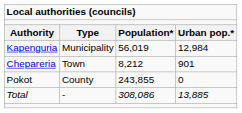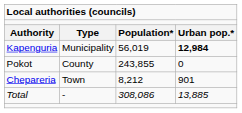Kapenguria | column 4: normal -> bold
rows swapped: Chepareria <-> Pokot
